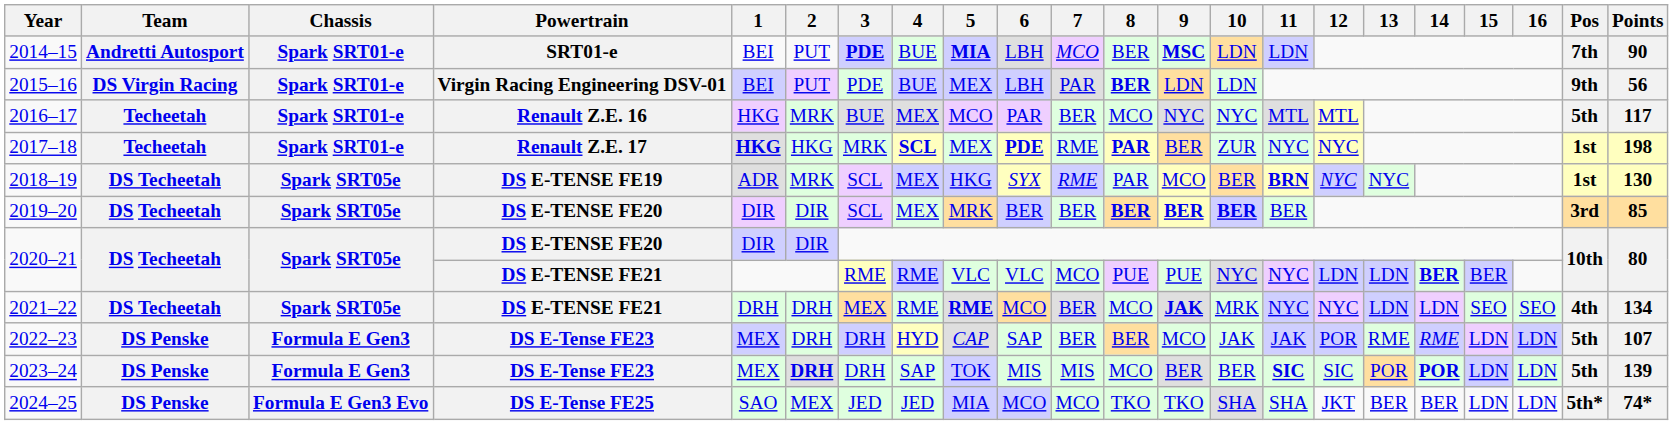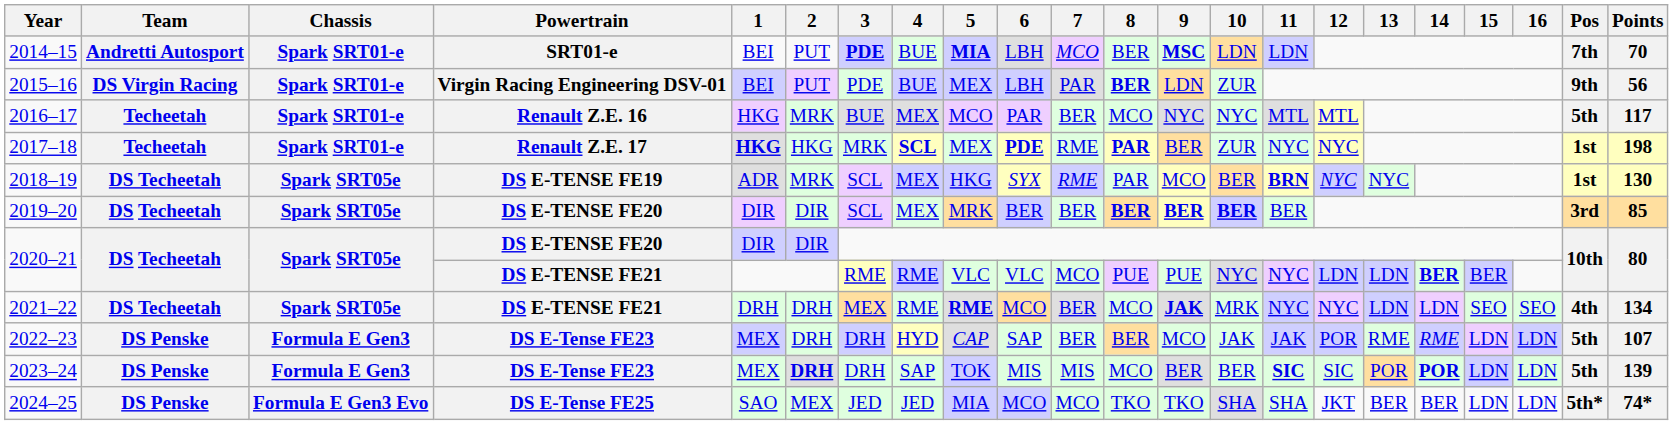2014–15 | Points: 90 -> 70
2015–16 | 10: LDN -> ZUR
